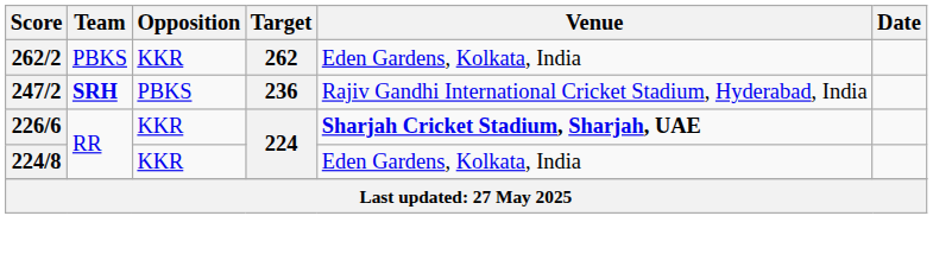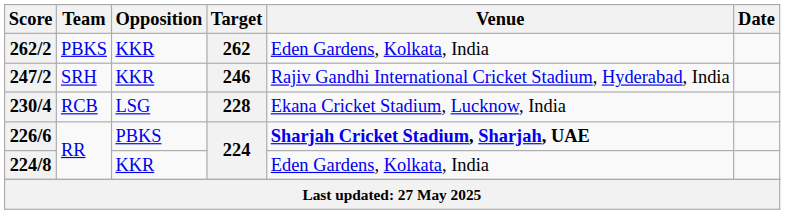247/2 | Team: bold -> normal
247/2 | Opposition: PBKS -> KKR
247/2 | Target: 236 -> 246
+ row: 230/4 | RCB | LSG | 228 | Ekana Cricket Stadium, Lucknow, India
226/6 | Opposition: KKR -> PBKS
